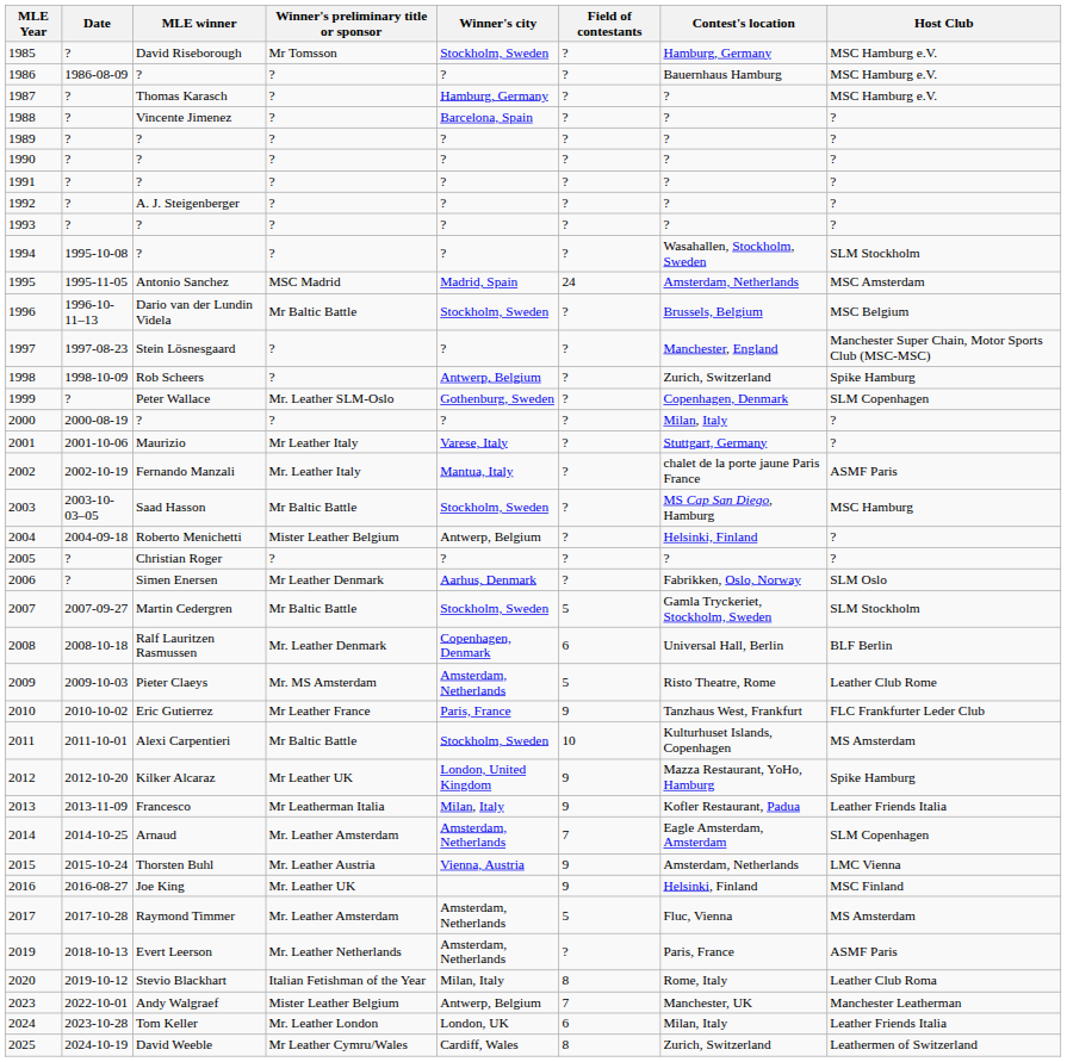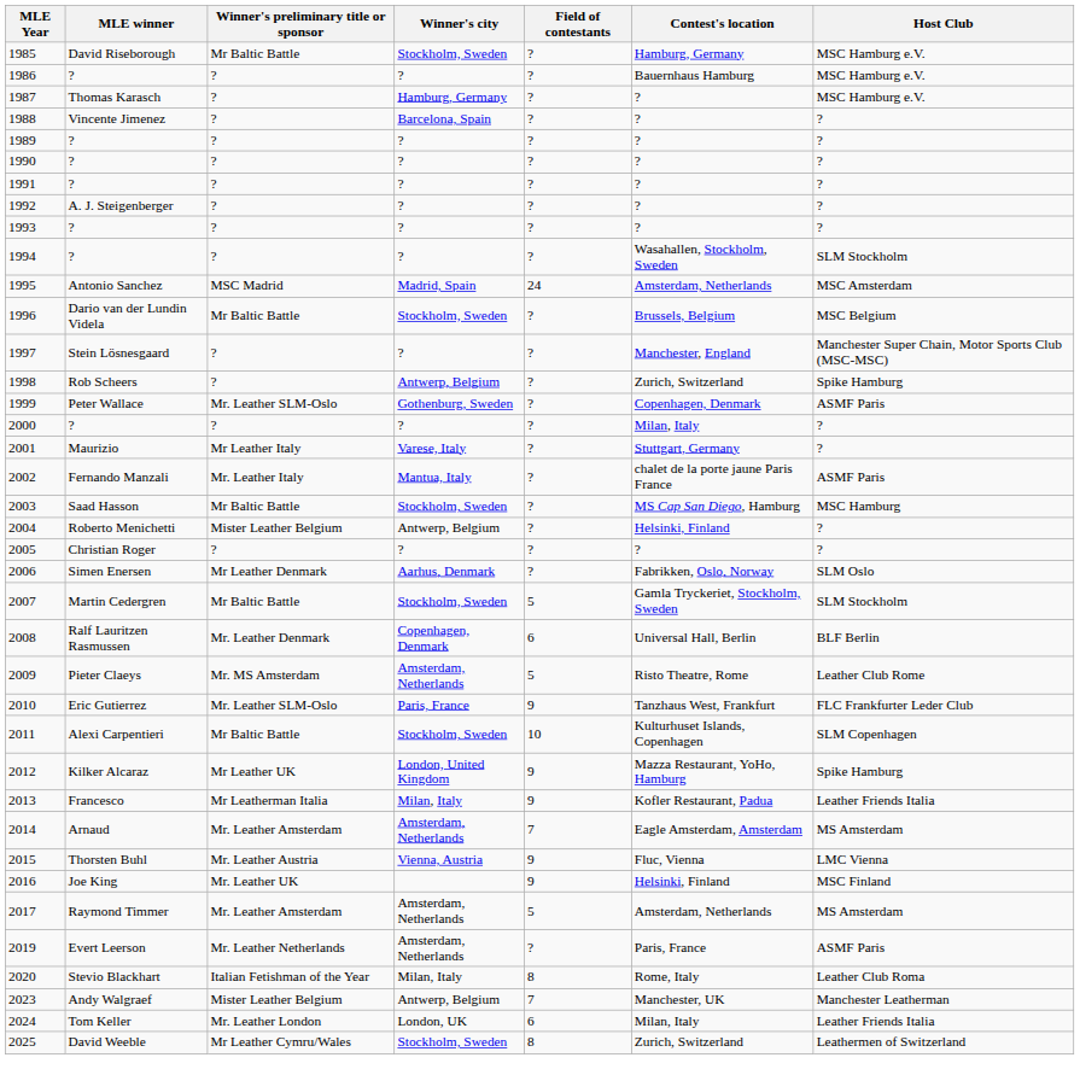- column: Date | ? | 1986-08-09 | ? | ? | ? | ? | ? | ? | ? | 1995-10-08 | 1995-11-05 | 1996-10-11–13 | 1997-08-23 | 1998-10-09 | ? | 2000-08-19 | 2001-10-06 | 2002-10-19 | 2003-10-03–05 | 2004-09-18 | ? | ? | 2007-09-27 | 2008-10-18 | 2009-10-03 | 2010-10-02 | 2011-10-01 | 2012-10-20 | 2013-11-09 | 2014-10-25 | 2015-10-24 | 2016-08-27 | 2017-10-28 | 2018-10-13 | 2019-10-12 | 2022-10-01 | 2023-10-28 | 2024-10-19
1985 | Winner's preliminary title or sponsor: Mr Tomsson -> Mr Baltic Battle
1999 | Host Club: SLM Copenhagen -> ASMF Paris
2010 | Winner's preliminary title or sponsor: Mr Leather France -> Mr. Leather SLM-Oslo
2011 | Host Club: MS Amsterdam -> SLM Copenhagen
2014 | Host Club: SLM Copenhagen -> MS Amsterdam
2015 | Contest's location: Amsterdam, Netherlands -> Fluc, Vienna
2017 | Contest's location: Fluc, Vienna -> Amsterdam, Netherlands
2025 | Winner's city: Cardiff, Wales -> Stockholm, Sweden
